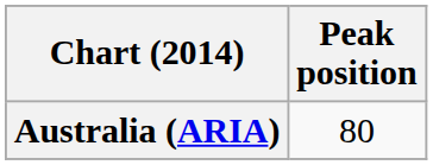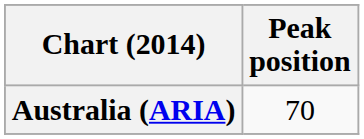Australia (ARIA) | Peak position: 80 -> 70
